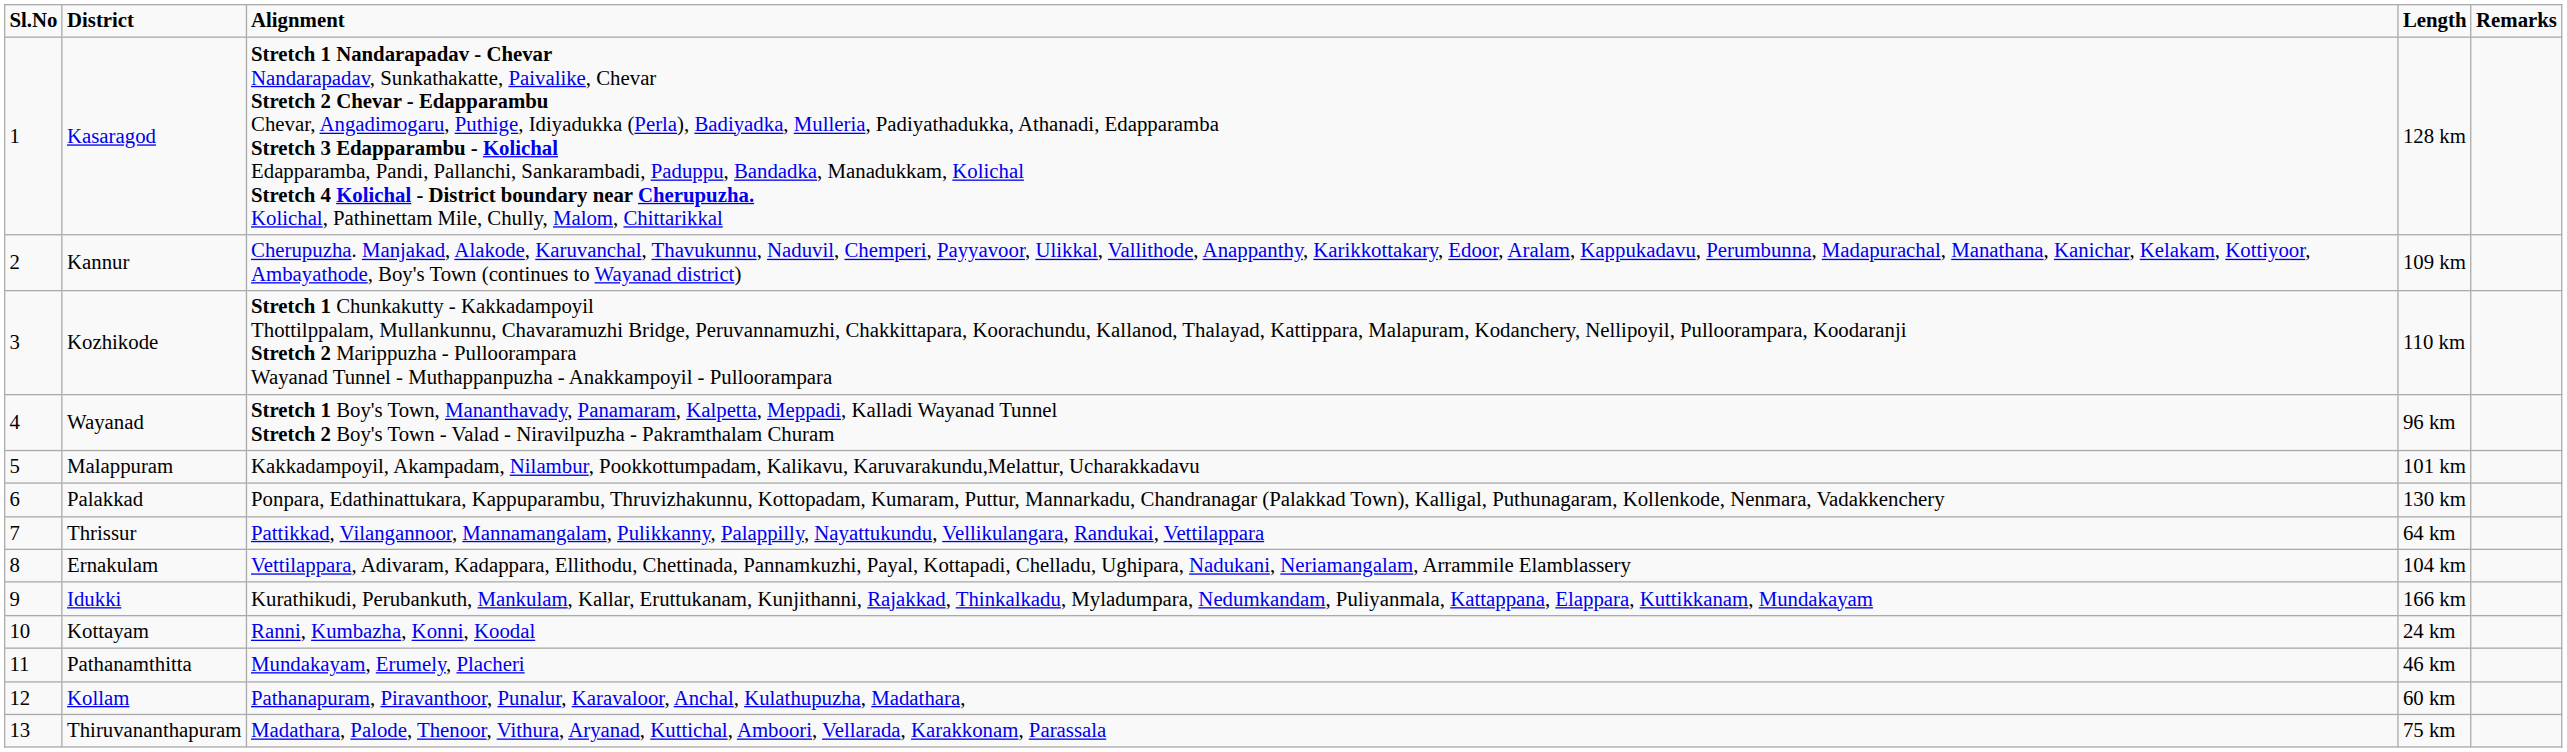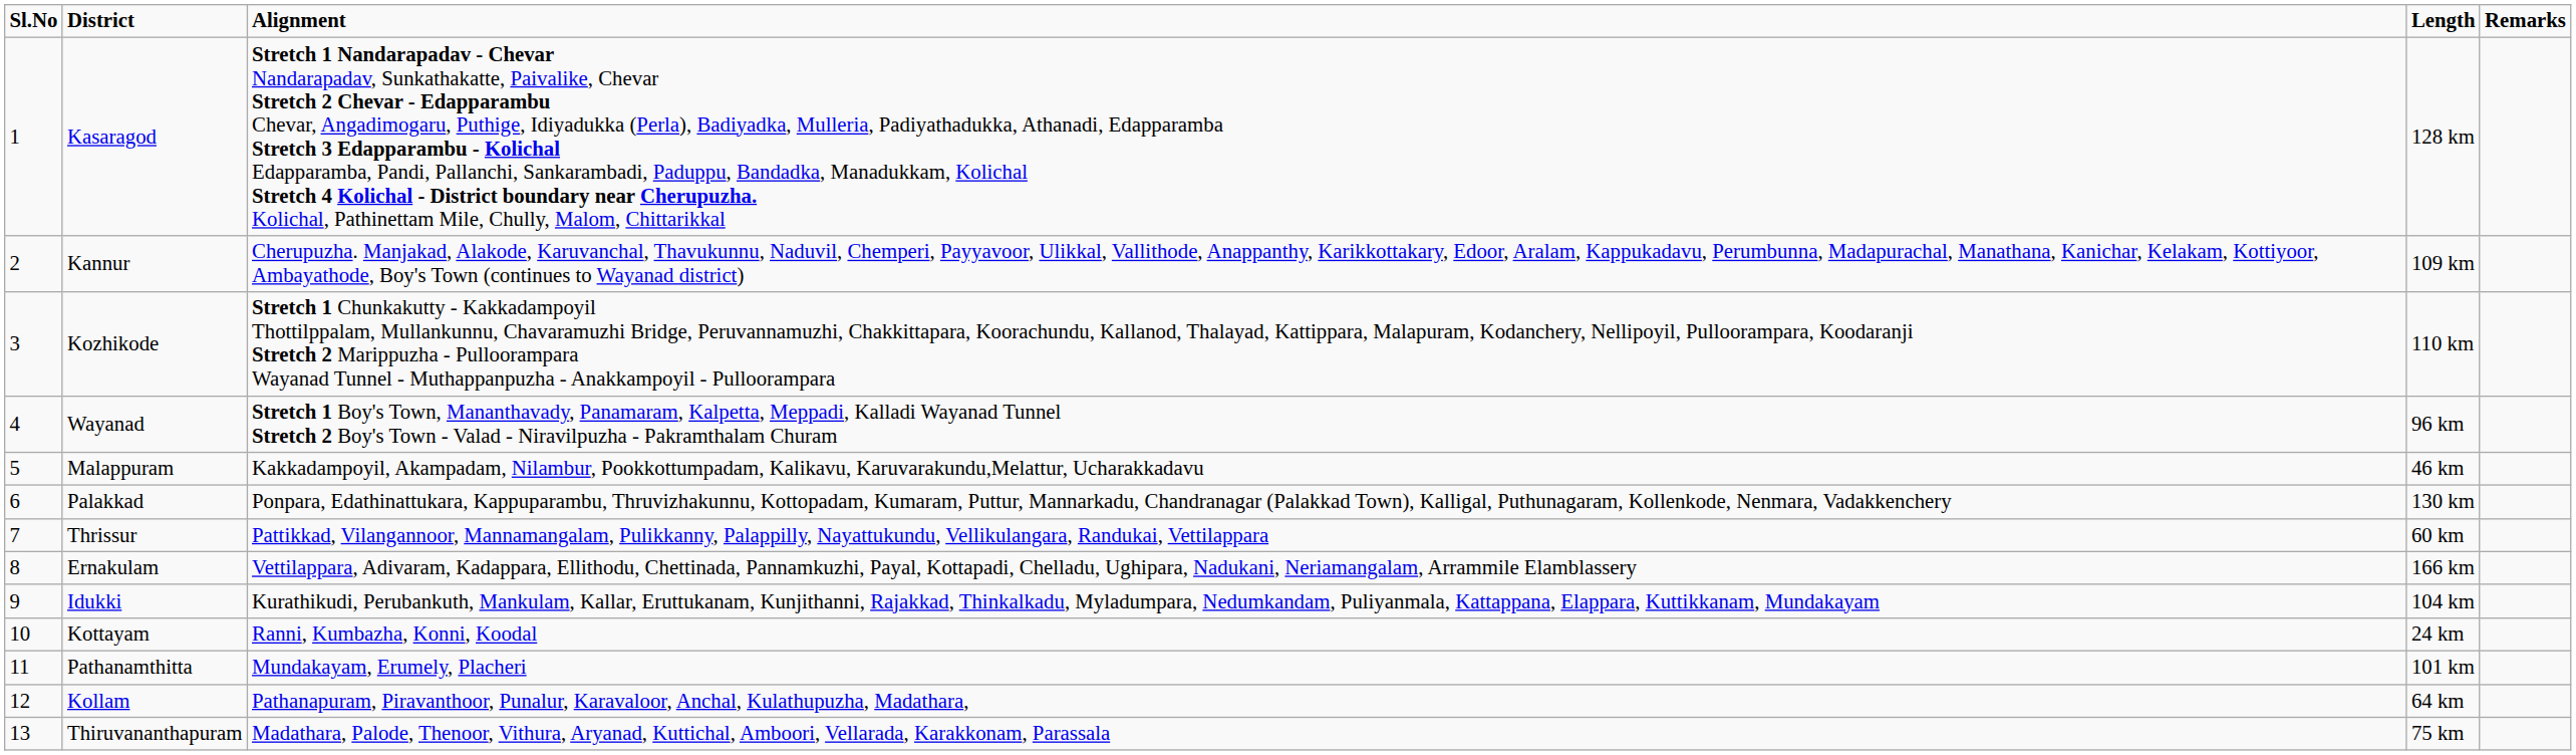Malappuram | Length: 101 km -> 46 km
Thrissur | Length: 64 km -> 60 km
Ernakulam | Length: 104 km -> 166 km
Idukki | Length: 166 km -> 104 km
Pathanamthitta | Length: 46 km -> 101 km
Kollam | Length: 60 km -> 64 km
